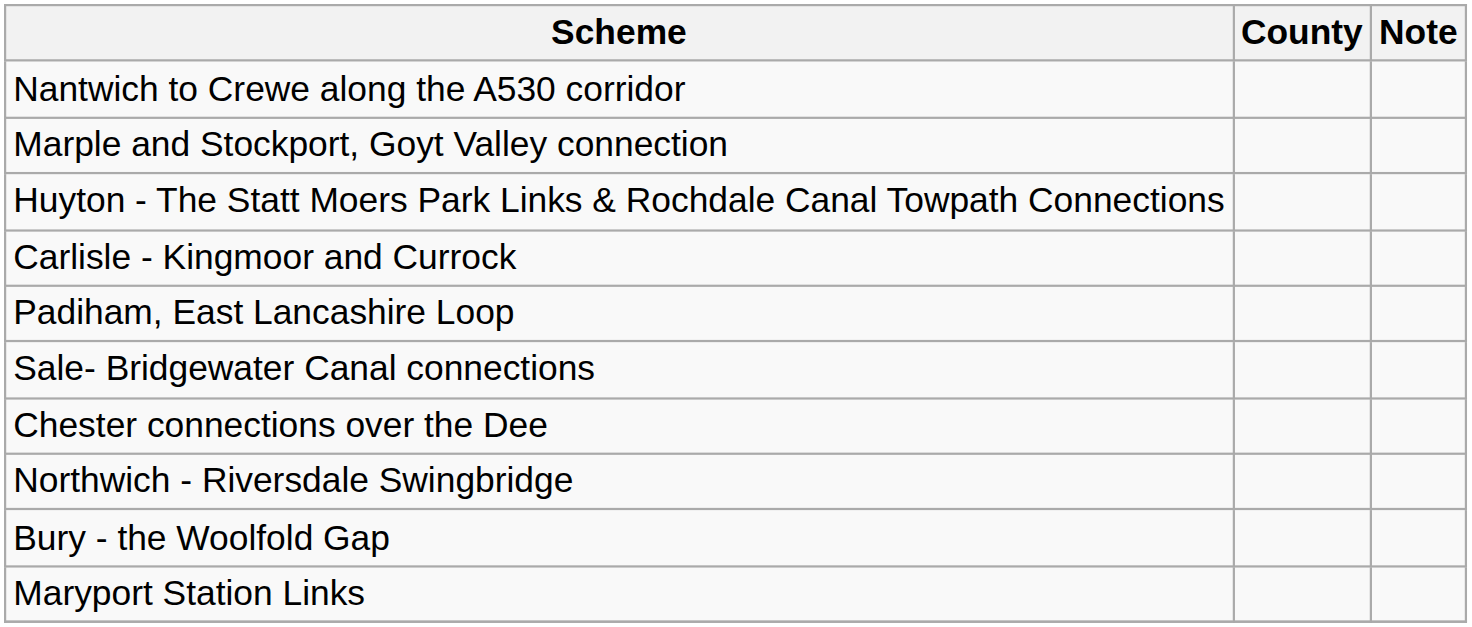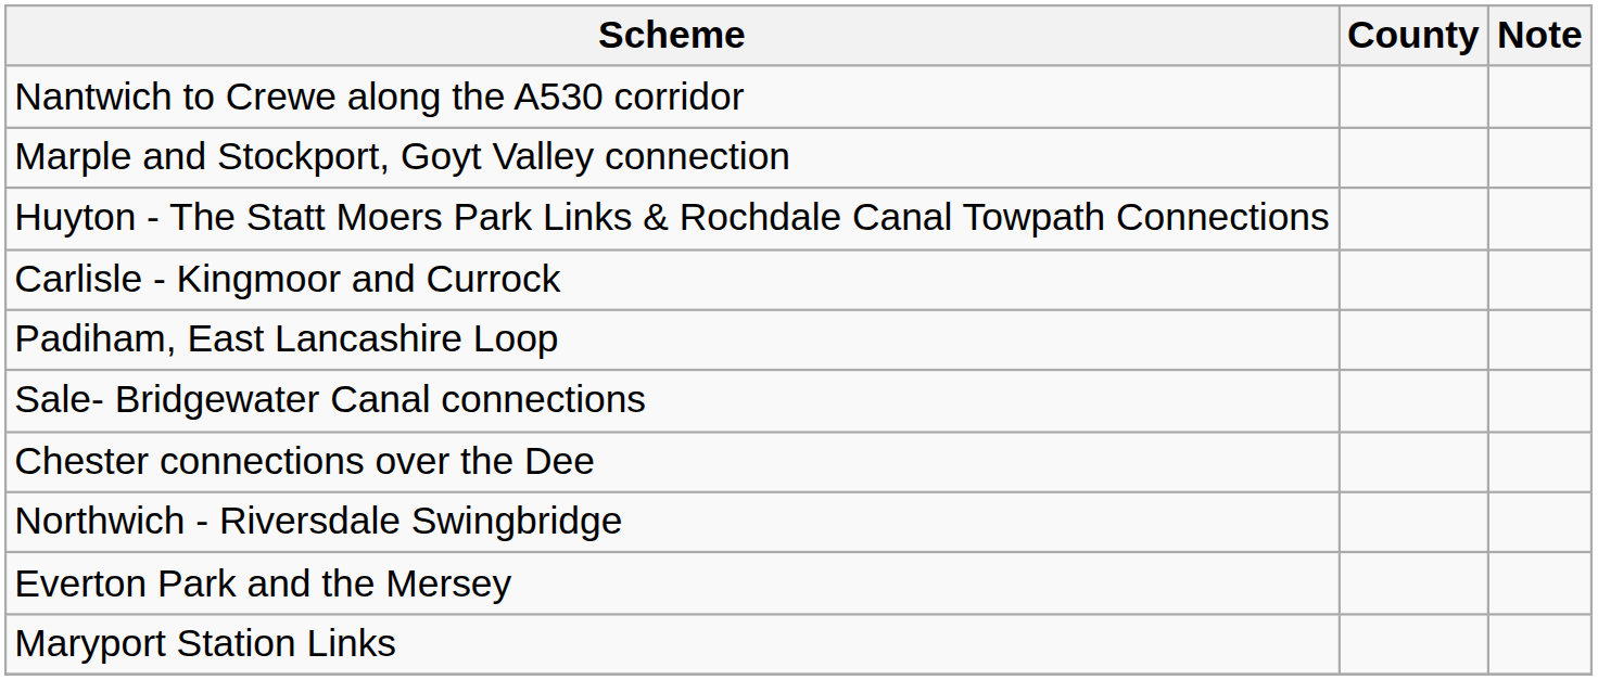+ row: Everton Park and the Mersey
- row: Bury - the Woolfold Gap
